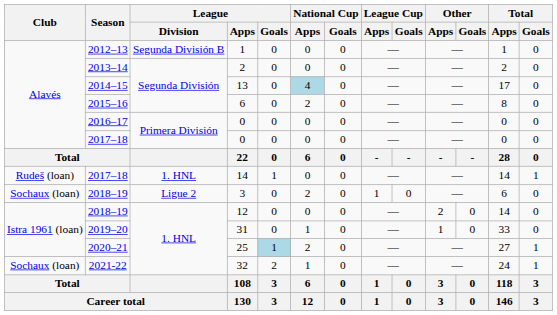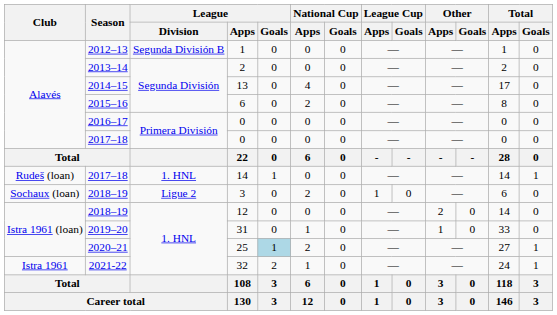13 | National Cup / Apps: lightblue background -> no background
32 | Club: Sochaux (loan) -> Istra 1961
